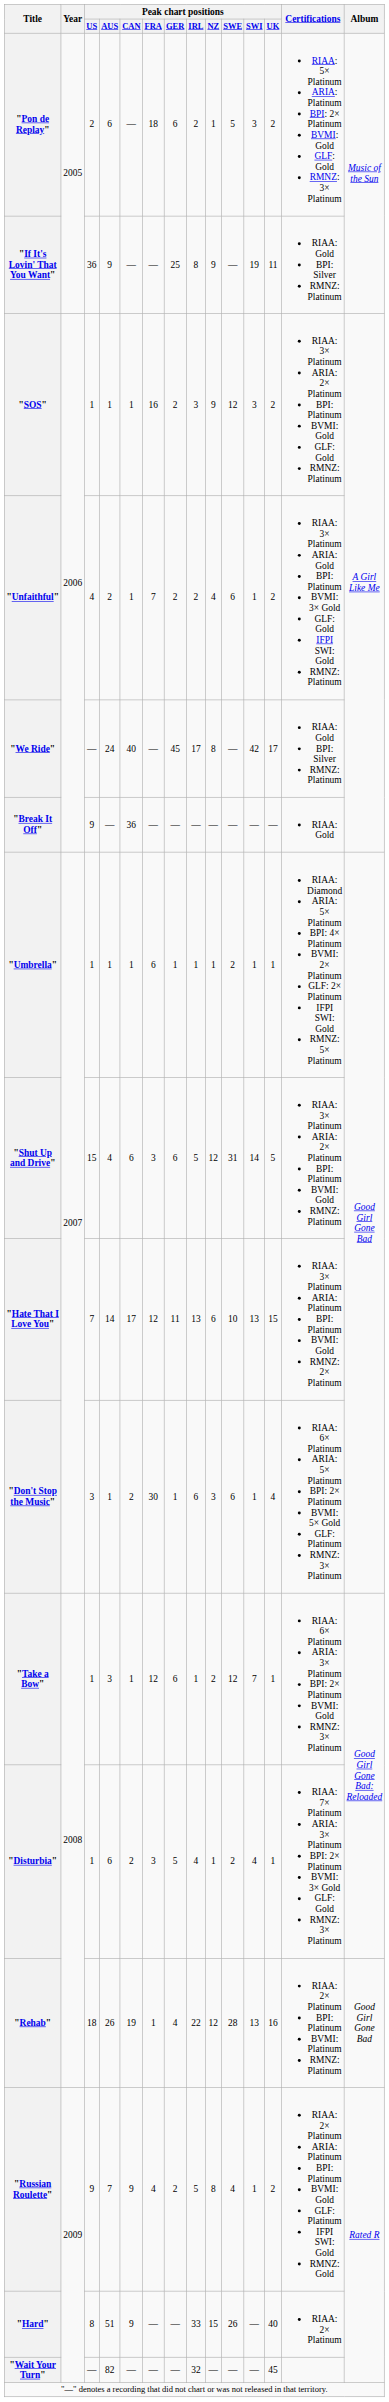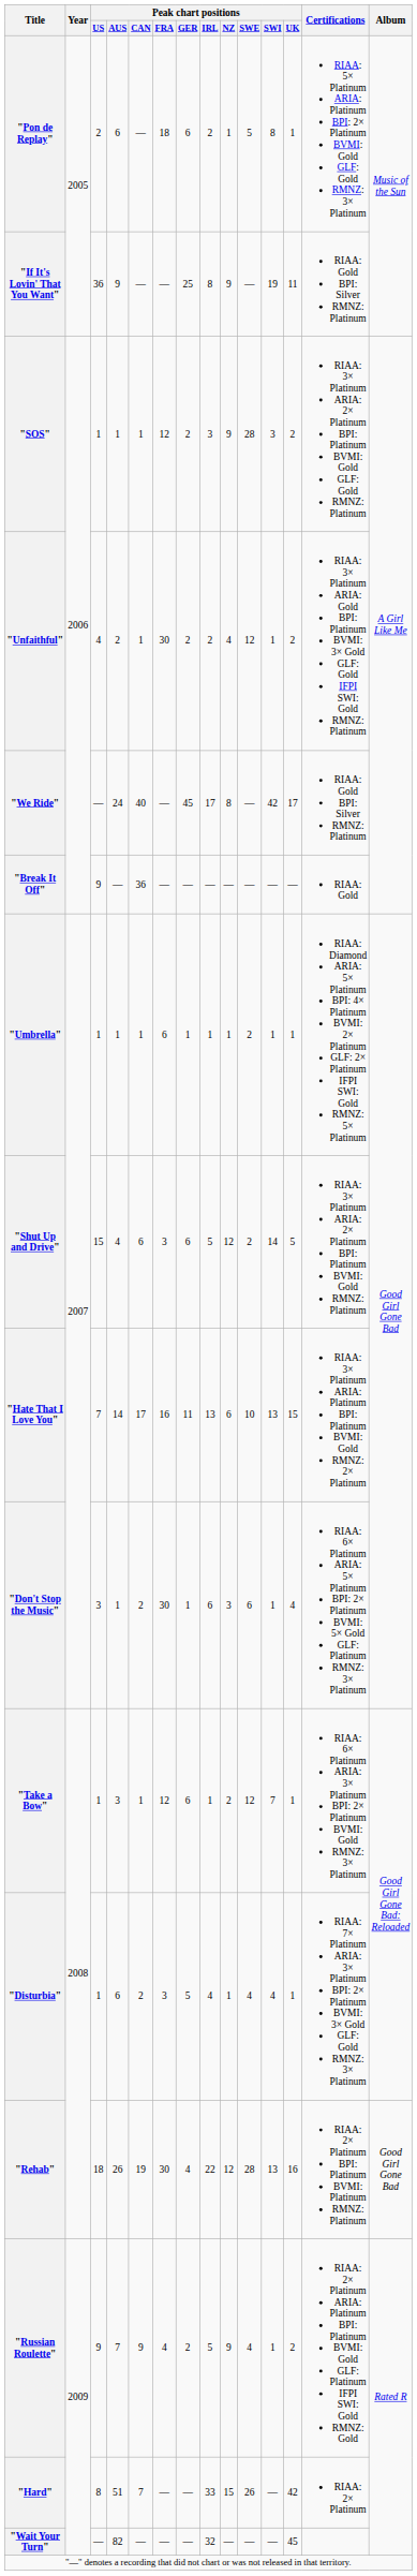"Pon de Replay" | Peak chart positions / SWI: 3 -> 8
"Pon de Replay" | Peak chart positions / UK: 2 -> 1
"SOS" | Peak chart positions / FRA: 16 -> 12
"SOS" | Peak chart positions / SWE: 12 -> 28
"Unfaithful" | Peak chart positions / FRA: 7 -> 30
"Unfaithful" | Peak chart positions / SWE: 6 -> 12
"Shut Up and Drive" | Peak chart positions / SWE: 31 -> 2
"Hate That I Love You" | Peak chart positions / FRA: 12 -> 16
"Disturbia" | Peak chart positions / SWE: 2 -> 4
"Rehab" | Peak chart positions / FRA: 1 -> 30
"Russian Roulette" | Peak chart positions / NZ: 8 -> 9
"Hard" | Peak chart positions / CAN: 9 -> 7
"Hard" | Peak chart positions / UK: 40 -> 42
